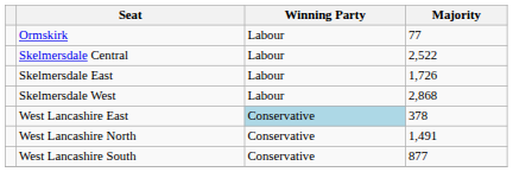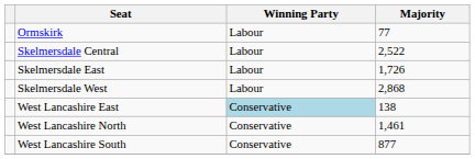West Lancashire East | Majority: 378 -> 138
West Lancashire North | Majority: 1,491 -> 1,461
